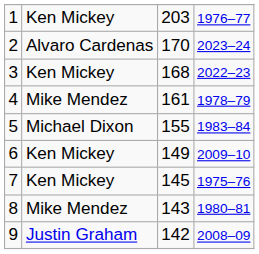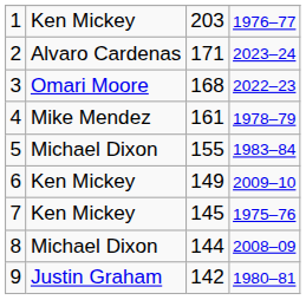2 | column 3: 170 -> 171
3 | column 2: Ken Mickey -> Omari Moore
8 | column 2: Mike Mendez -> Michael Dixon
8 | column 3: 143 -> 144
8 | column 4: 1980–81 -> 2008–09
9 | column 4: 2008–09 -> 1980–81
